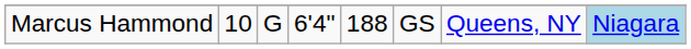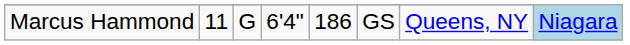Marcus Hammond | column 2: 10 -> 11
Marcus Hammond | column 5: 188 -> 186
